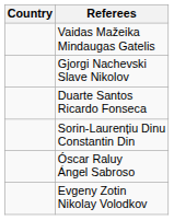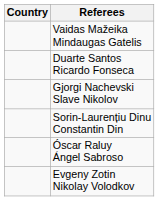rows swapped: Gjorgi Nachevski Slave Nikolov <-> Duarte Santos Ricardo Fonseca
